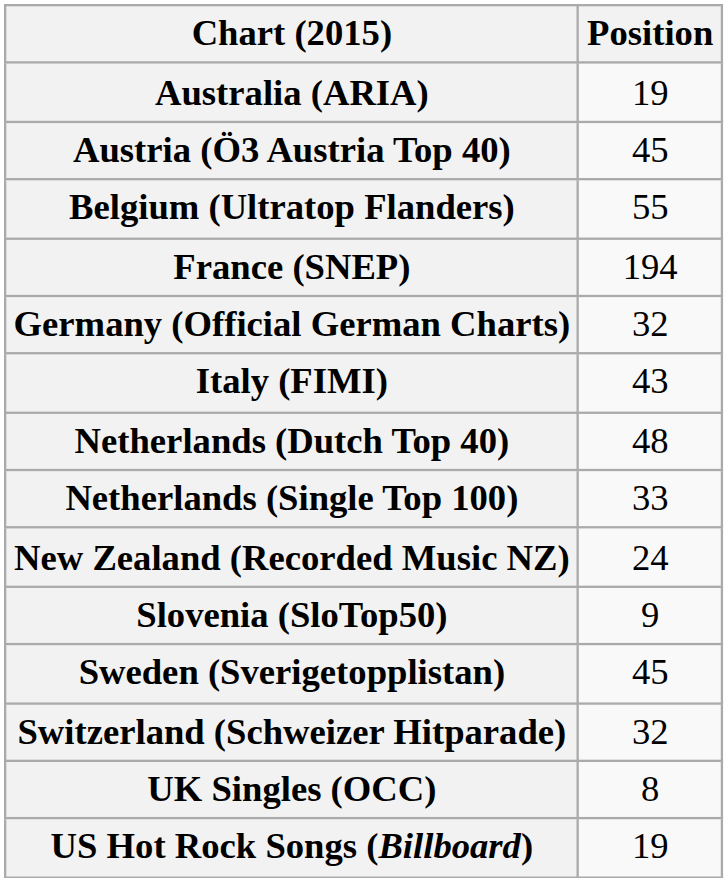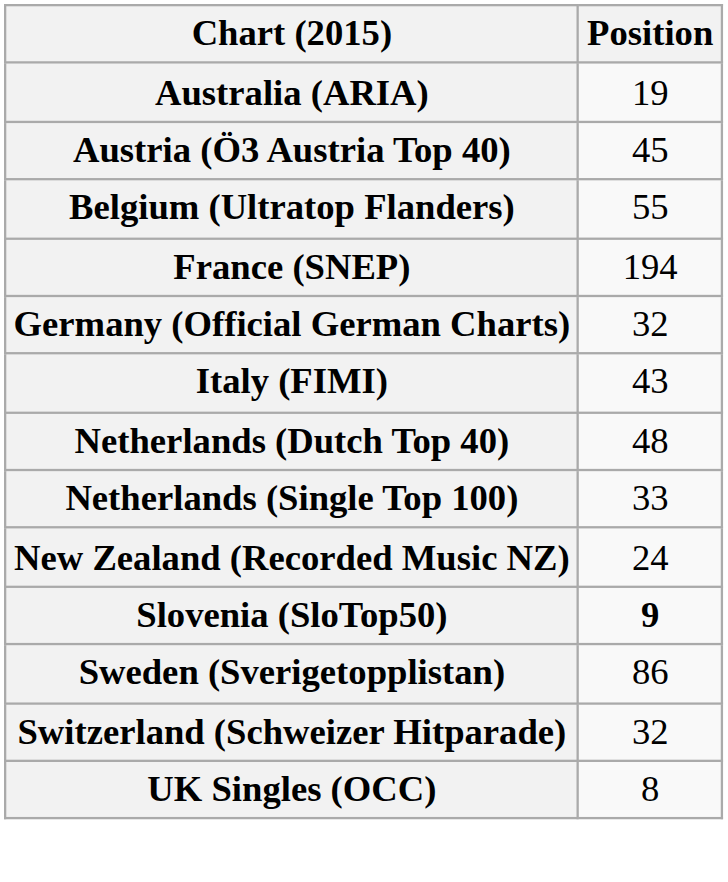Slovenia (SloTop50) | Position: normal -> bold
Sweden (Sverigetopplistan) | Position: 45 -> 86
- row: US Hot Rock Songs (Billboard) | 19
